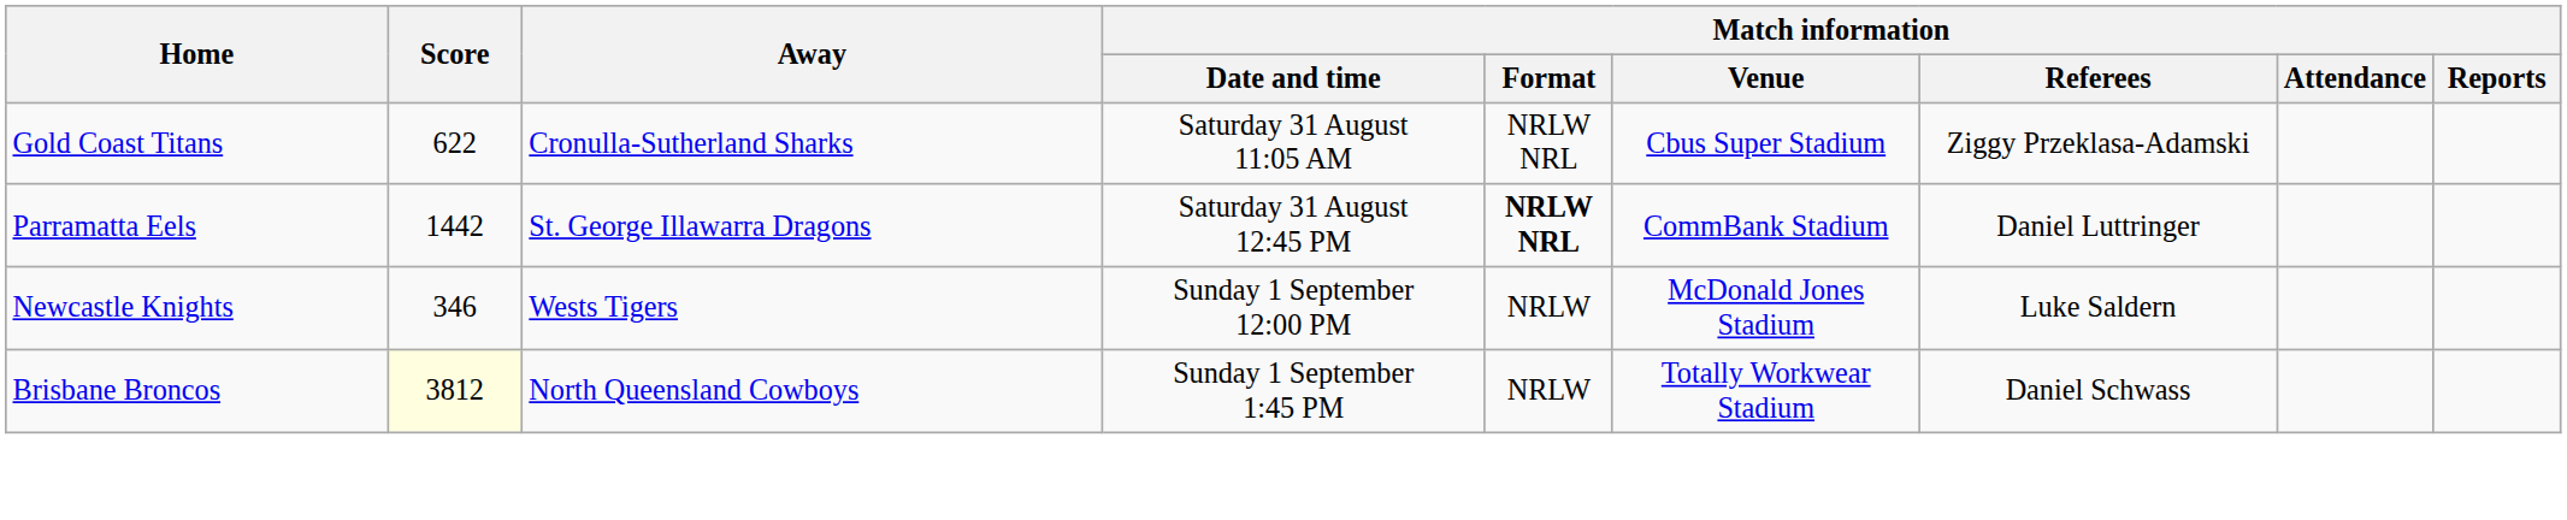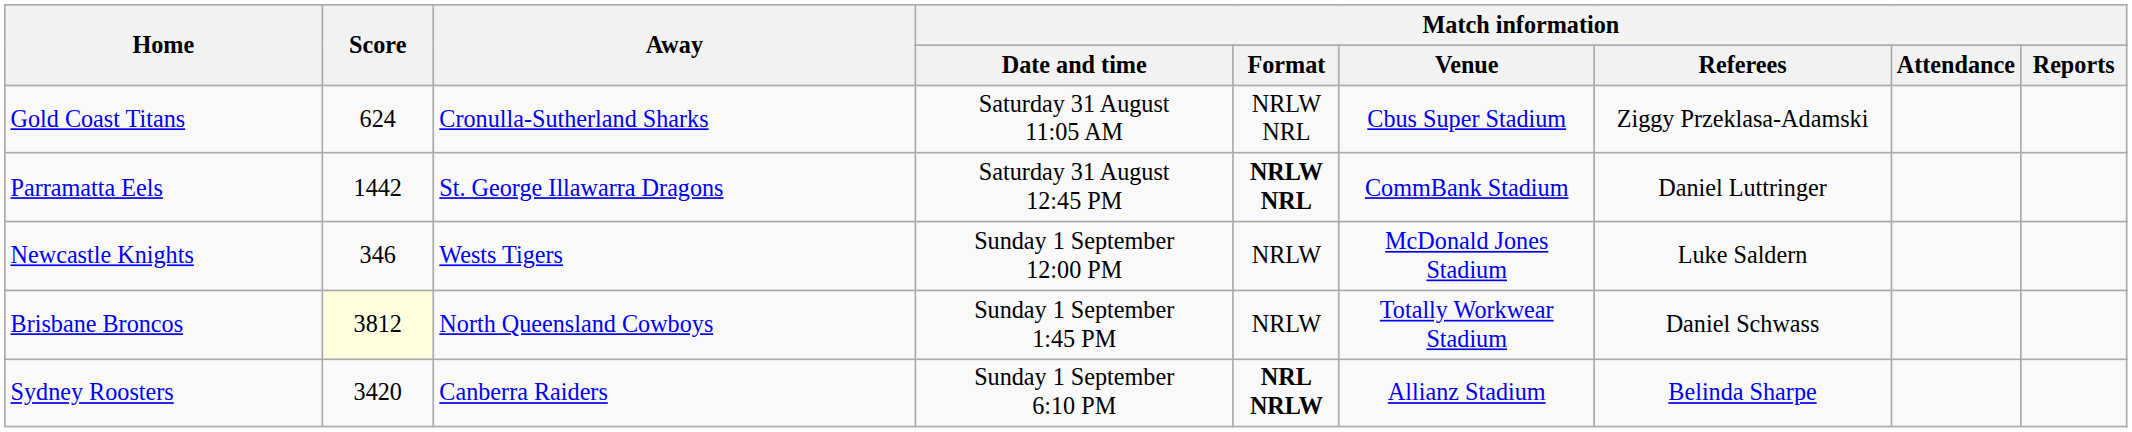Gold Coast Titans | Score: 622 -> 624
+ row: Sydney Roosters | 3420 | Canberra Raiders | Sunday 1 September 6:10 PM | NRL NRLW | Allianz Stadium | Belinda Sharpe
